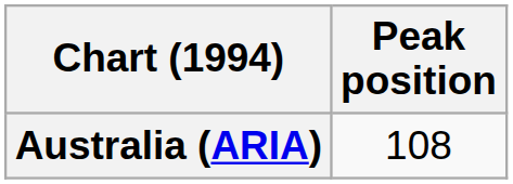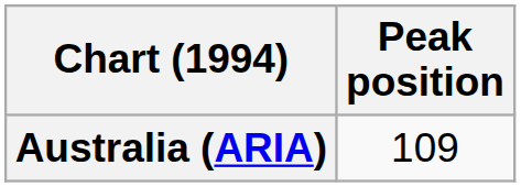Australia (ARIA) | Peak position: 108 -> 109
